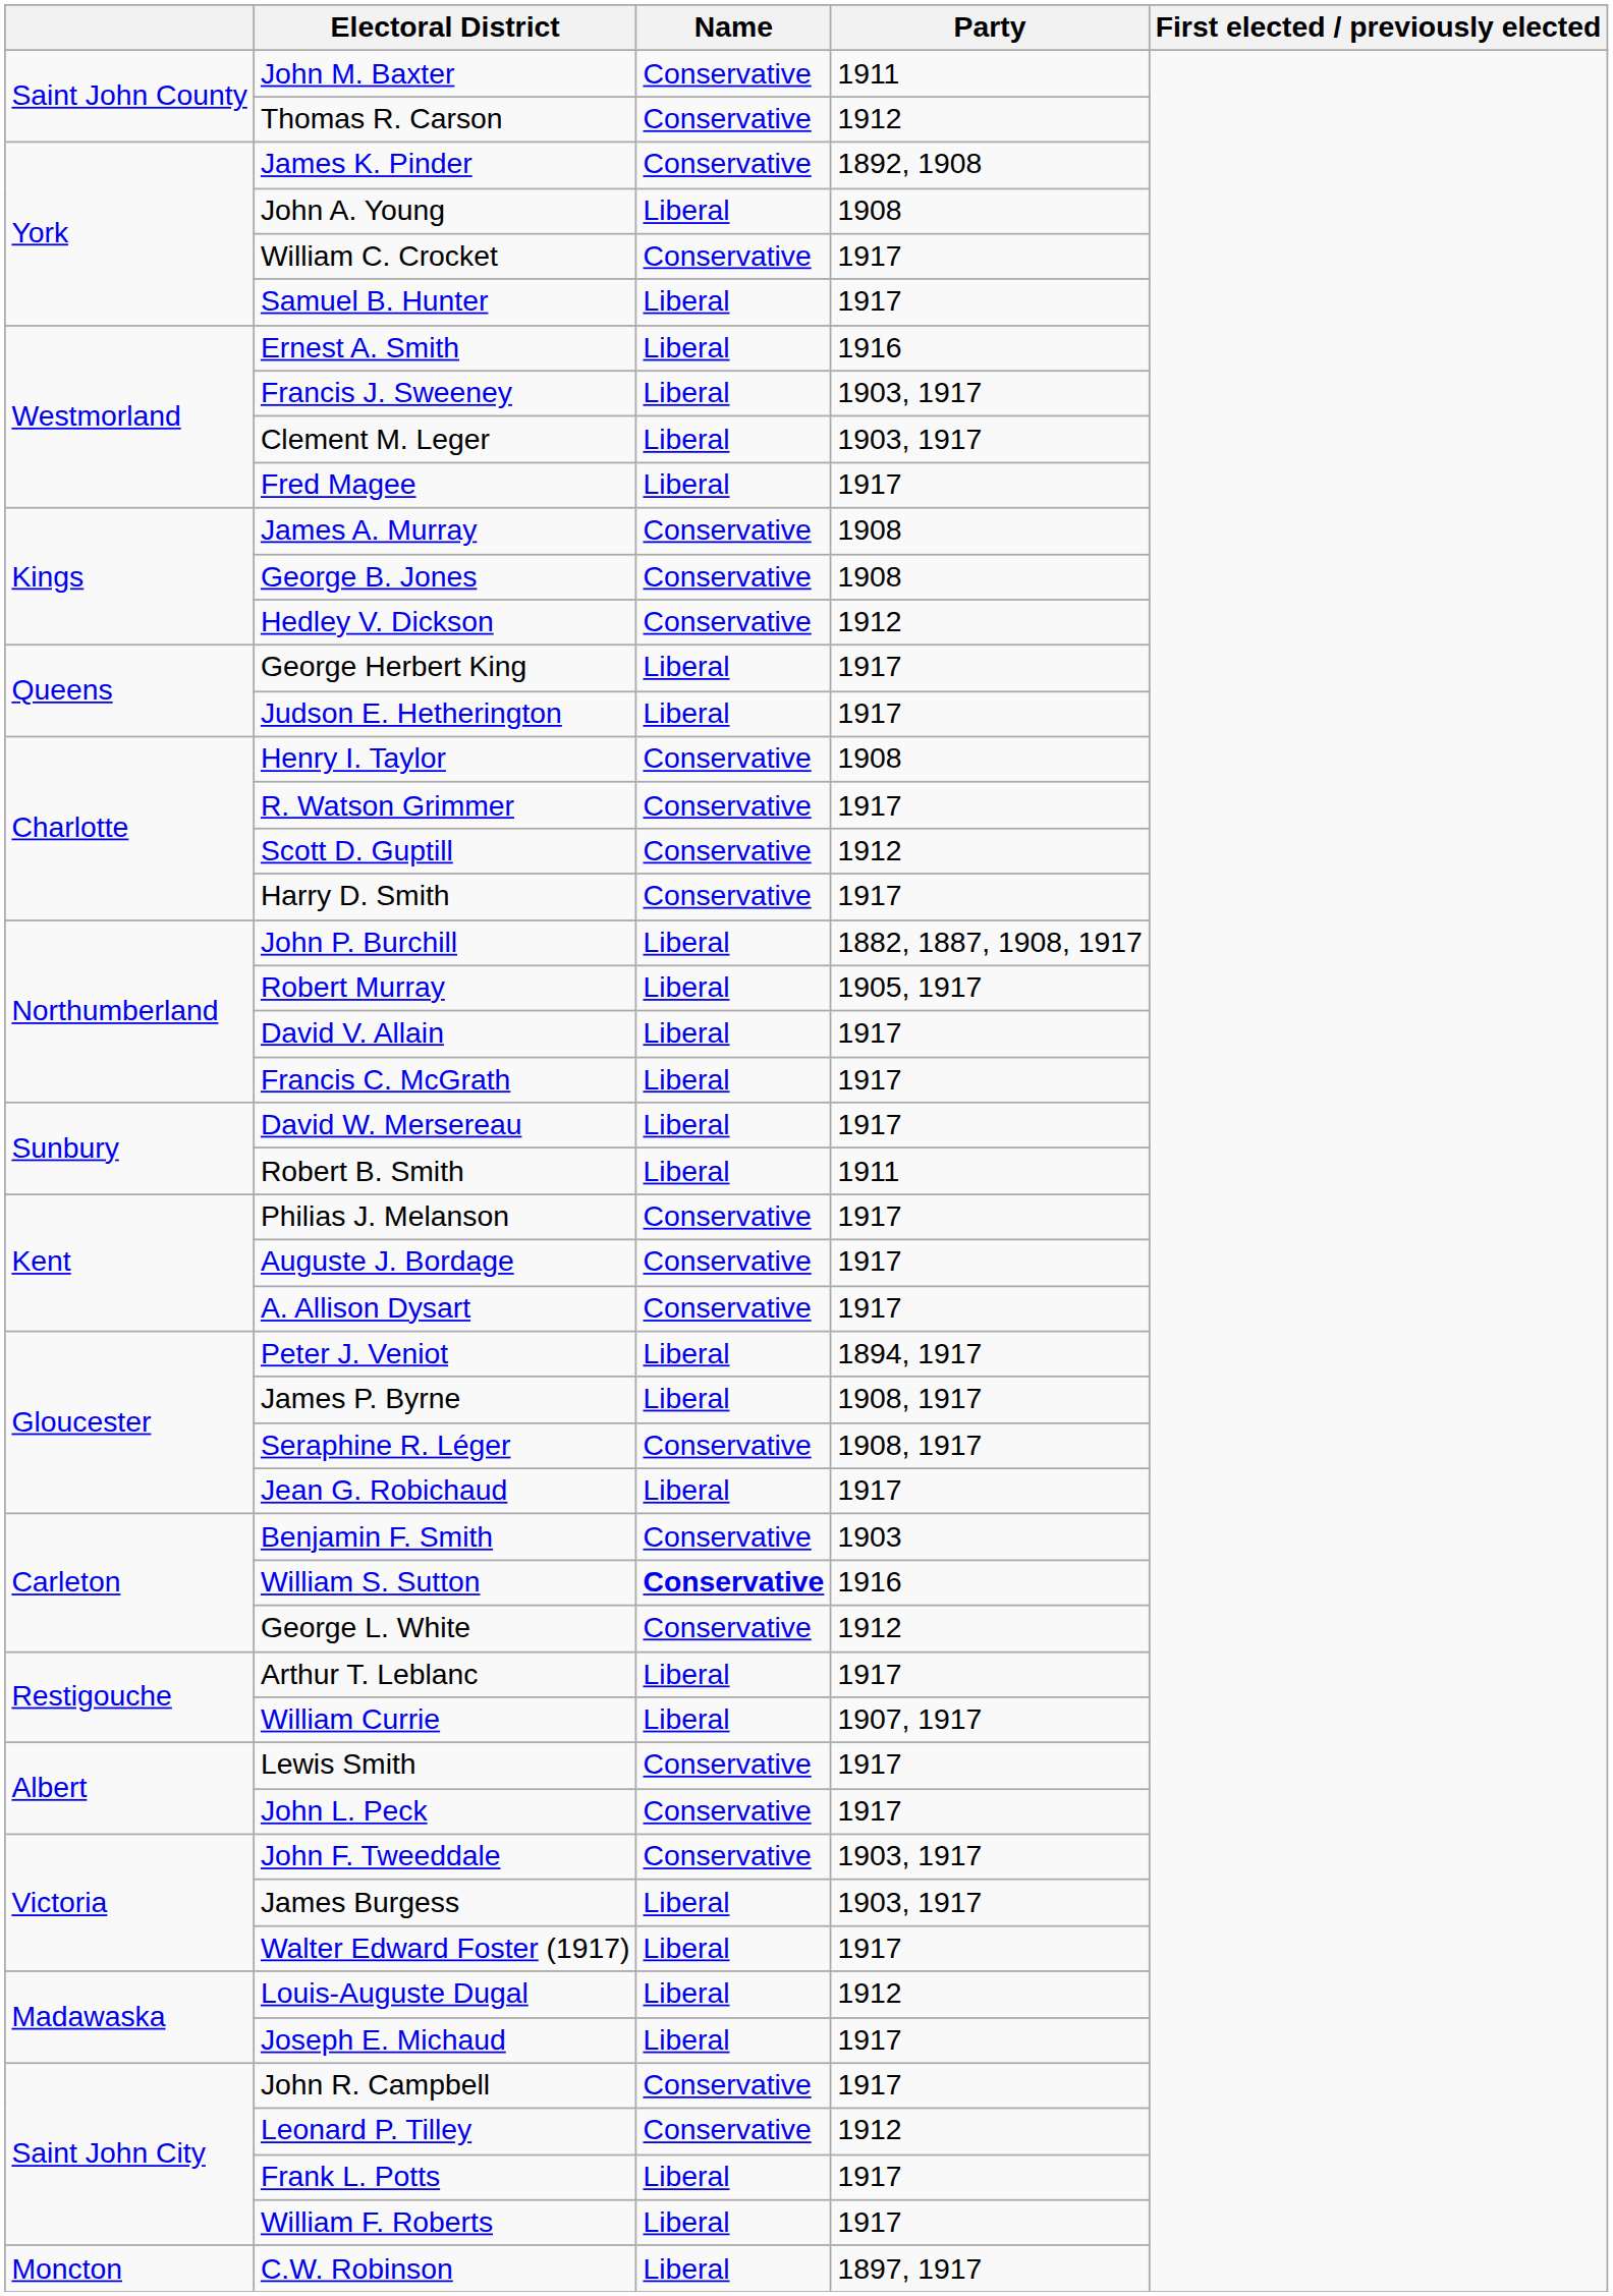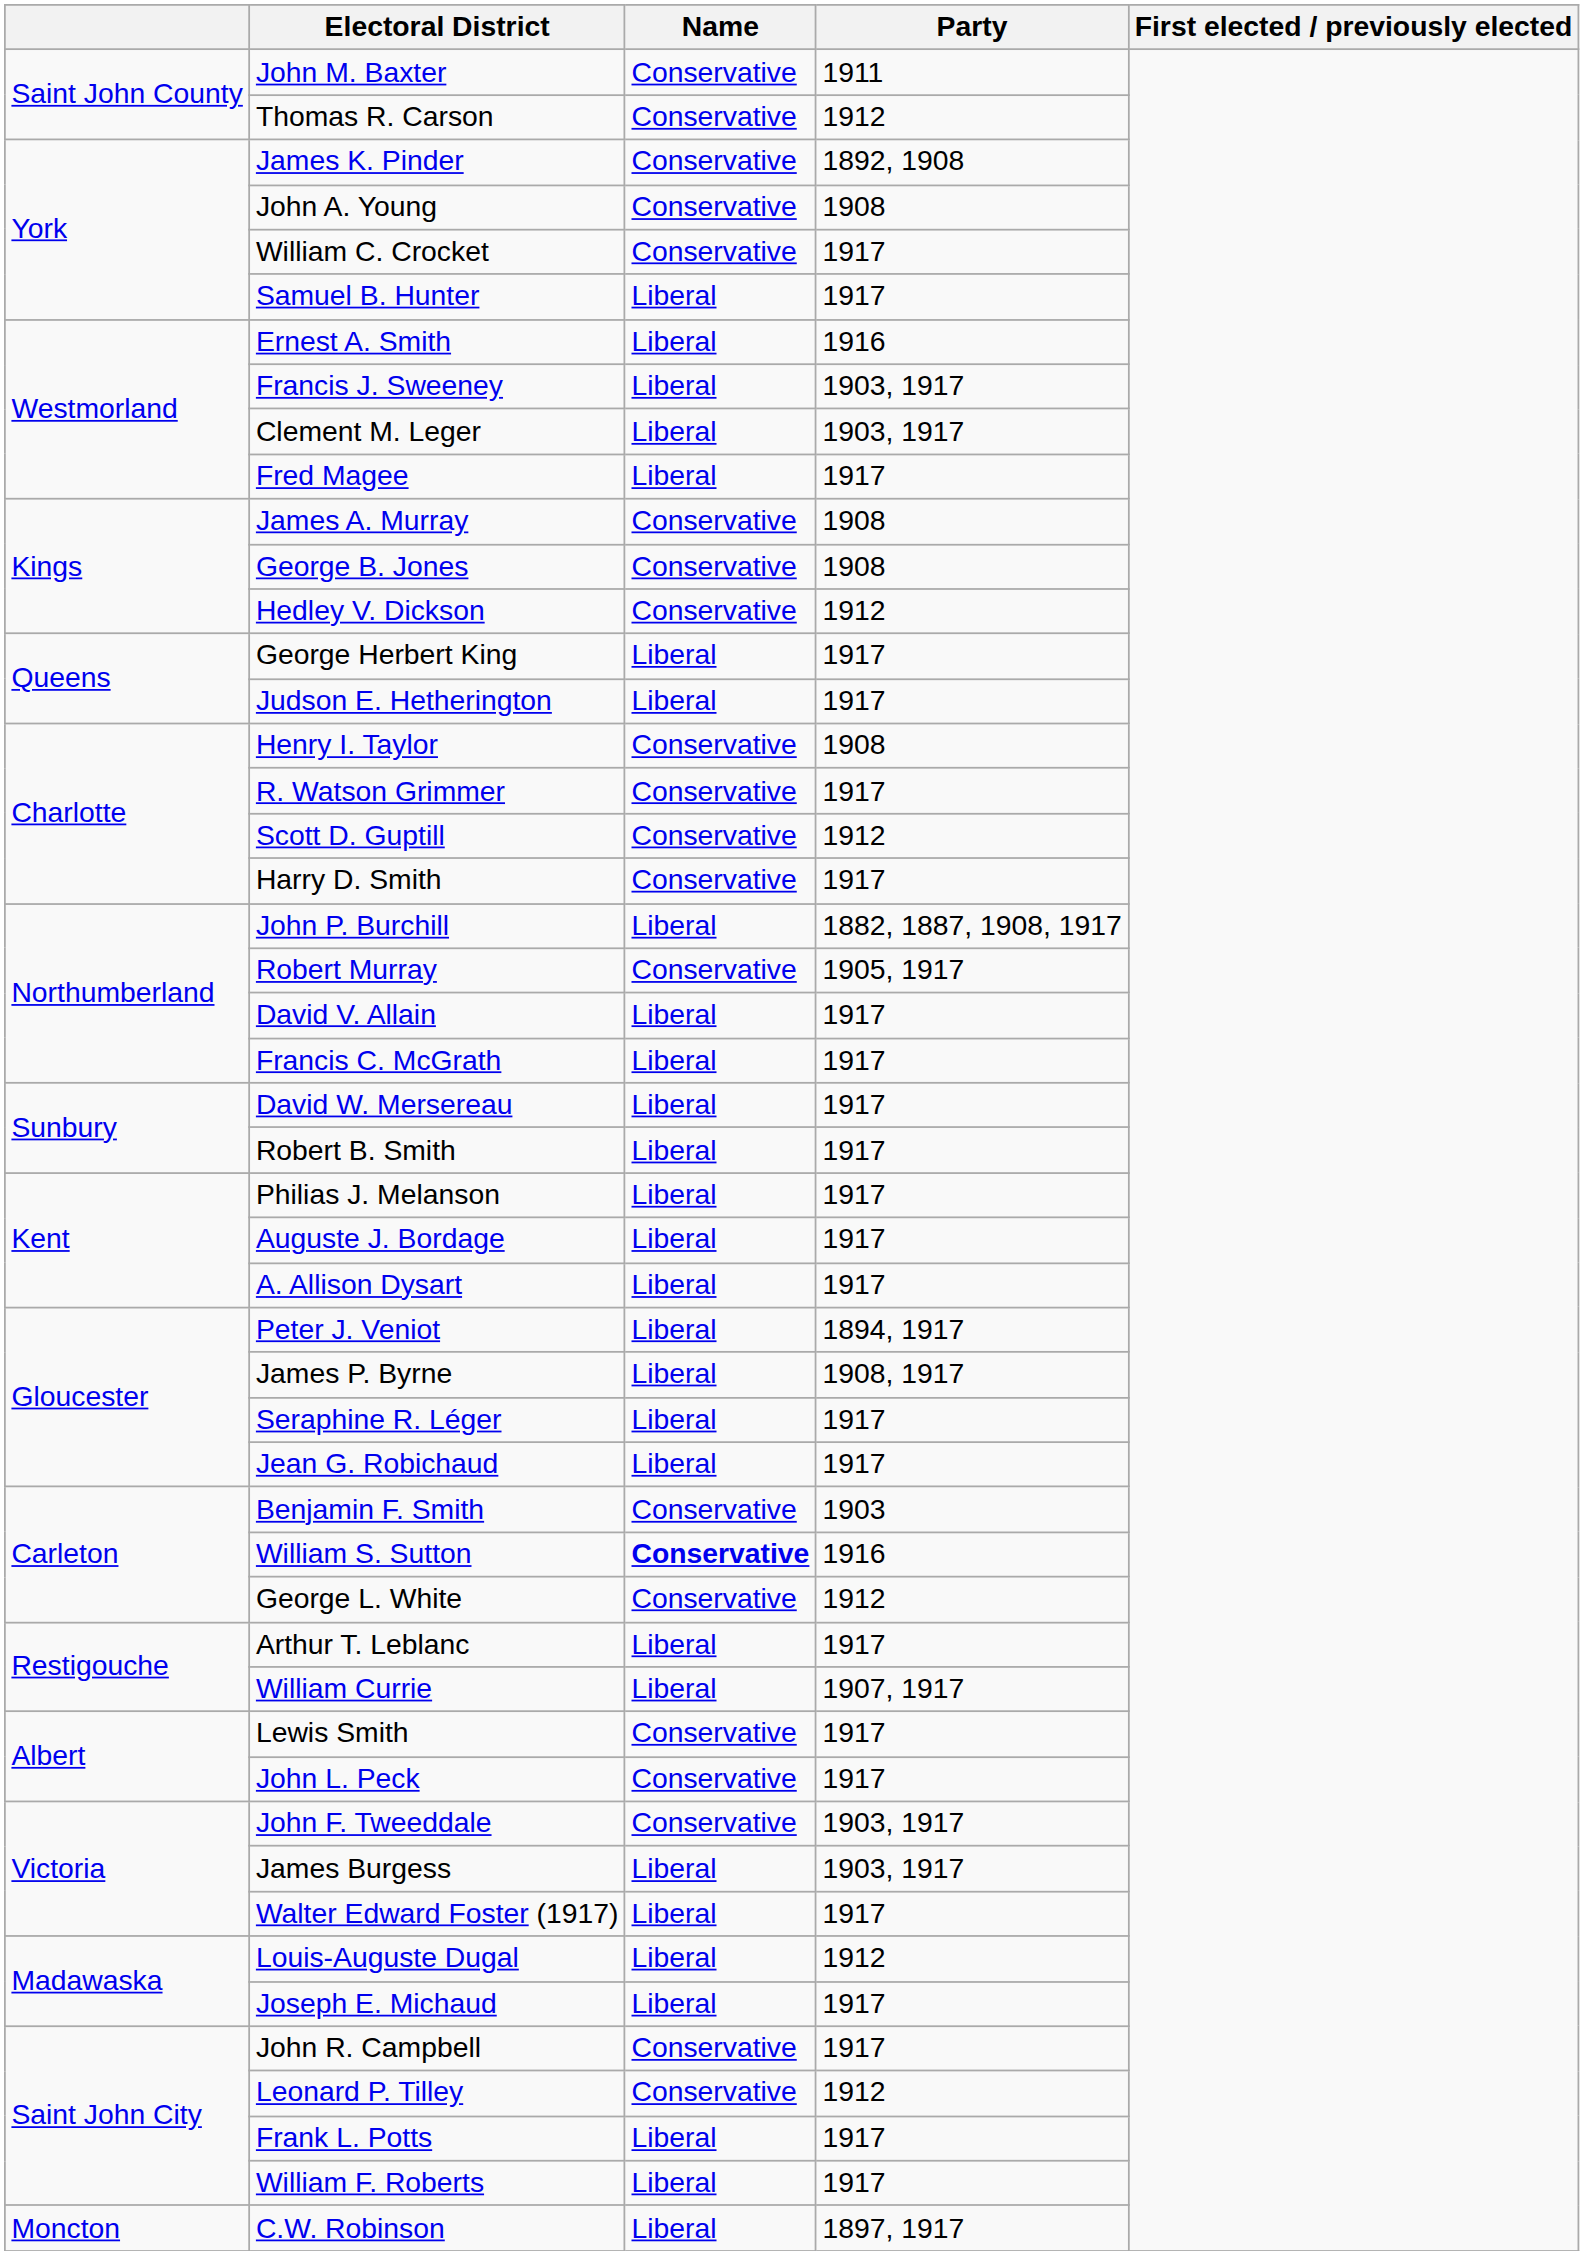John A. Young | Name: Liberal -> Conservative
Robert Murray | Name: Liberal -> Conservative
Robert B. Smith | Party: 1911 -> 1917
Philias J. Melanson | Name: Conservative -> Liberal
Auguste J. Bordage | Name: Conservative -> Liberal
A. Allison Dysart | Name: Conservative -> Liberal
Seraphine R. Léger | Name: Conservative -> Liberal
Seraphine R. Léger | Party: 1908, 1917 -> 1917
